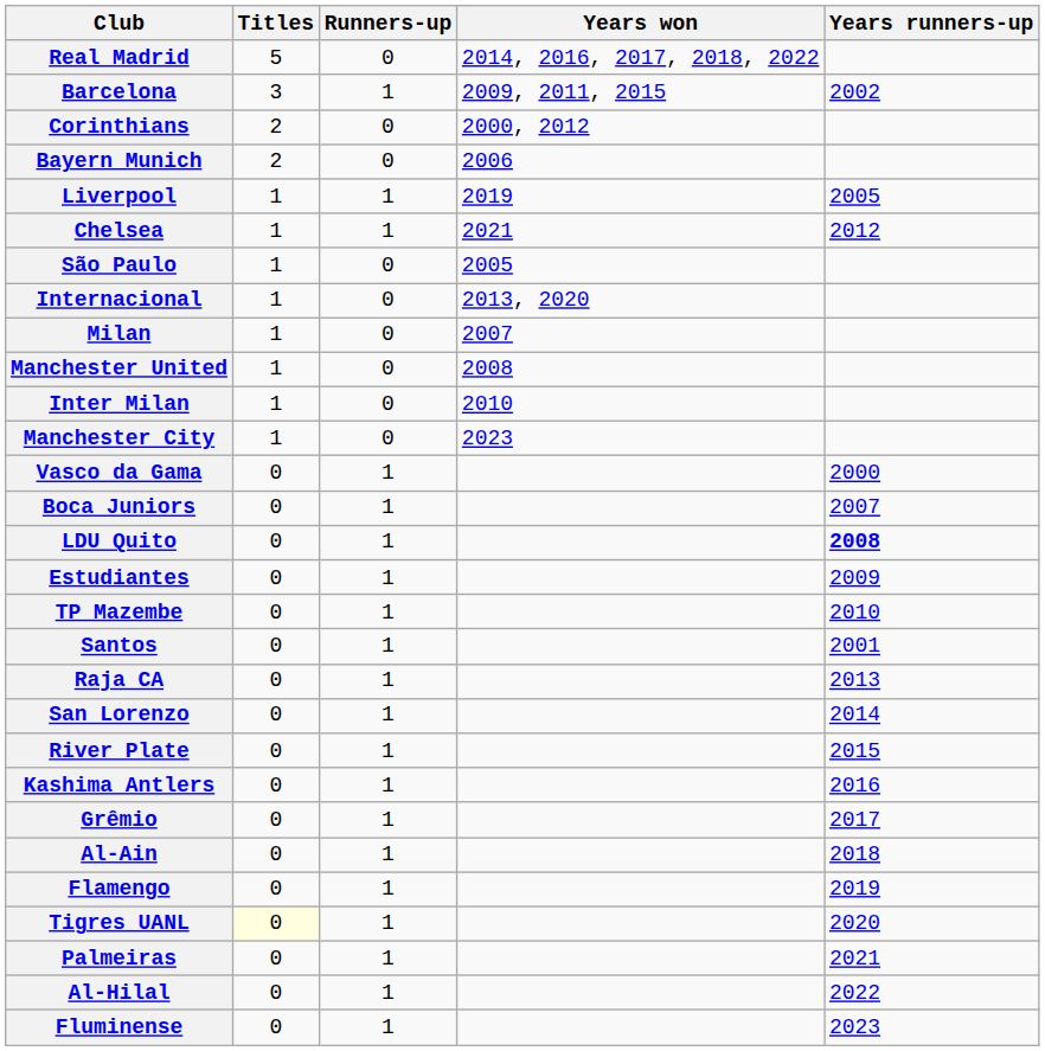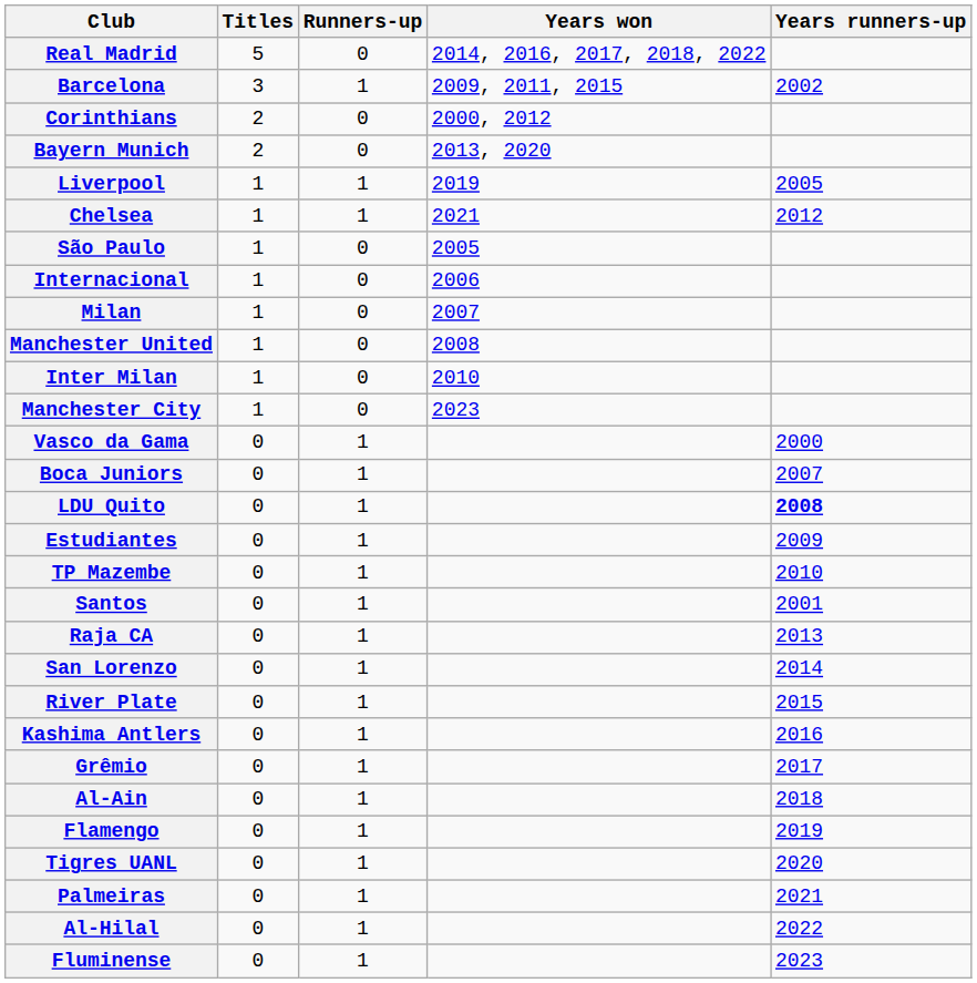Bayern Munich | Years won: 2006 -> 2013, 2020
Internacional | Years won: 2013, 2020 -> 2006
Tigres UANL | Titles: lightyellow background -> no background
